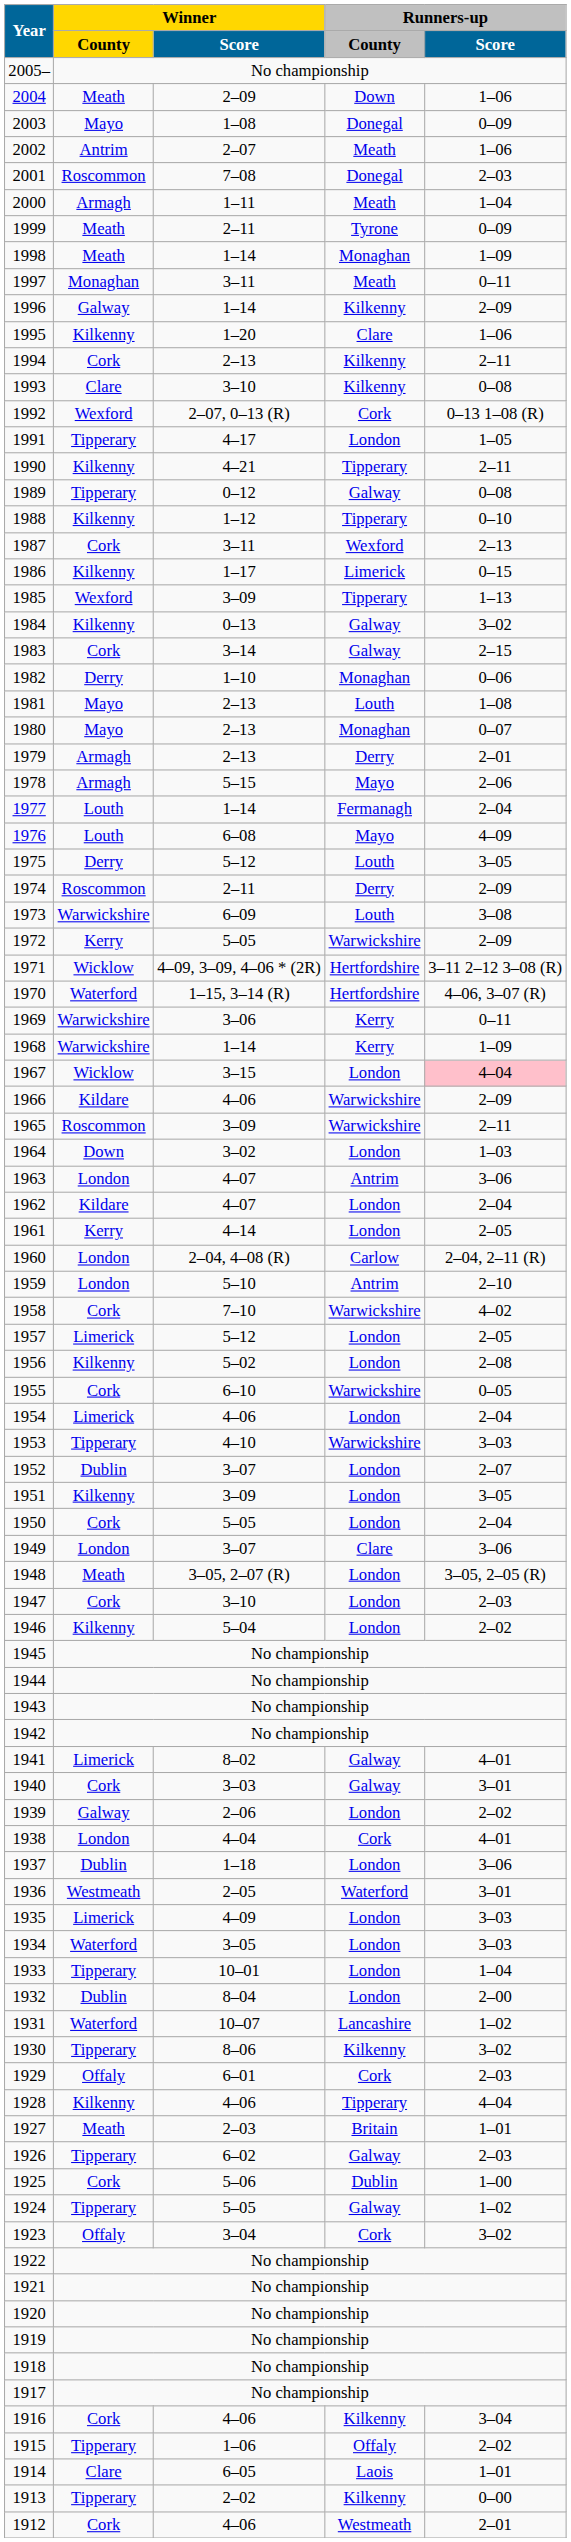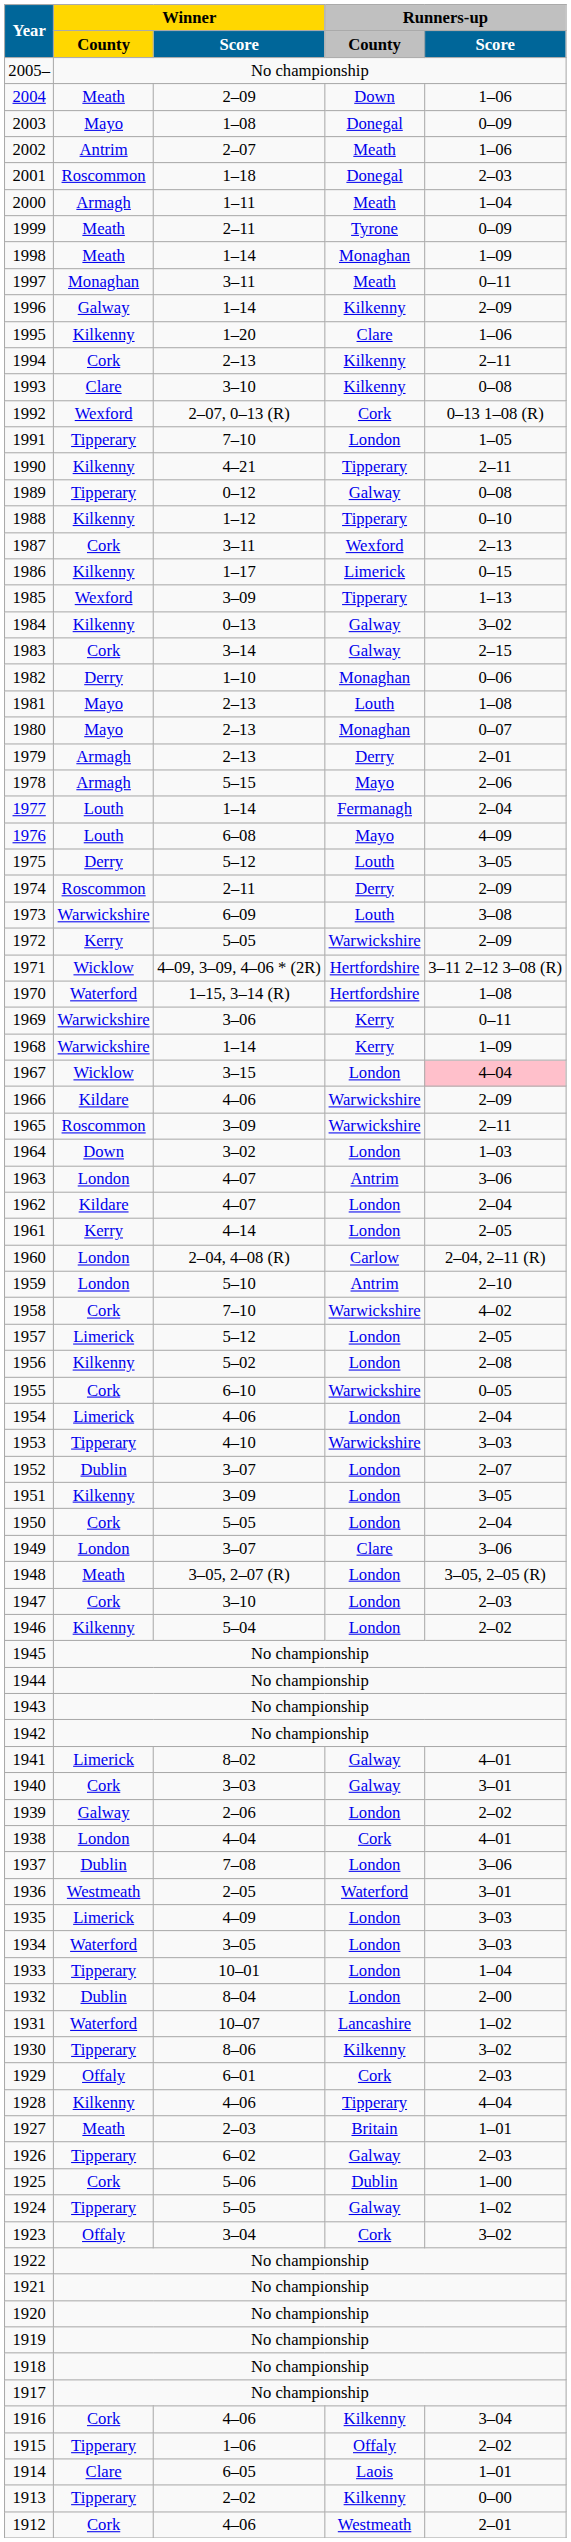2001 | Winner / Score: 7–08 -> 1–18
1991 | Winner / Score: 4–17 -> 7–10
1970 | Runners-up / Score: 4–06, 3–07 (R) -> 1–08
1937 | Winner / Score: 1–18 -> 7–08
